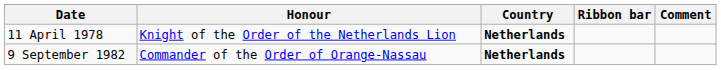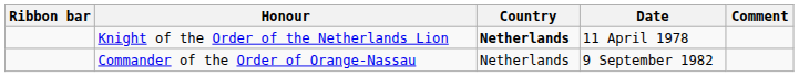columns swapped: Ribbon bar <-> Date
Commander of the Order of Orange-Nassau | Country: bold -> normal
